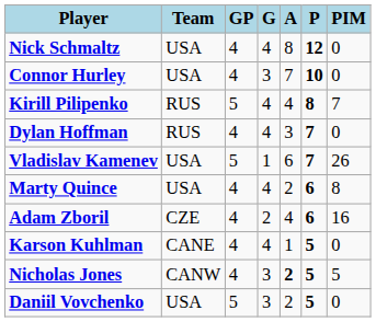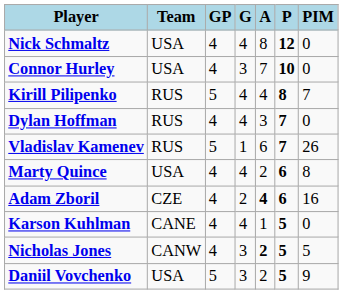Vladislav Kamenev | Team: USA -> RUS
Adam Zboril | A: normal -> bold
Daniil Vovchenko | PIM: 0 -> 9
